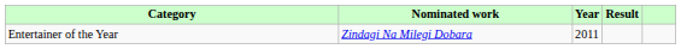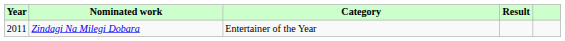columns swapped: Year <-> Category
